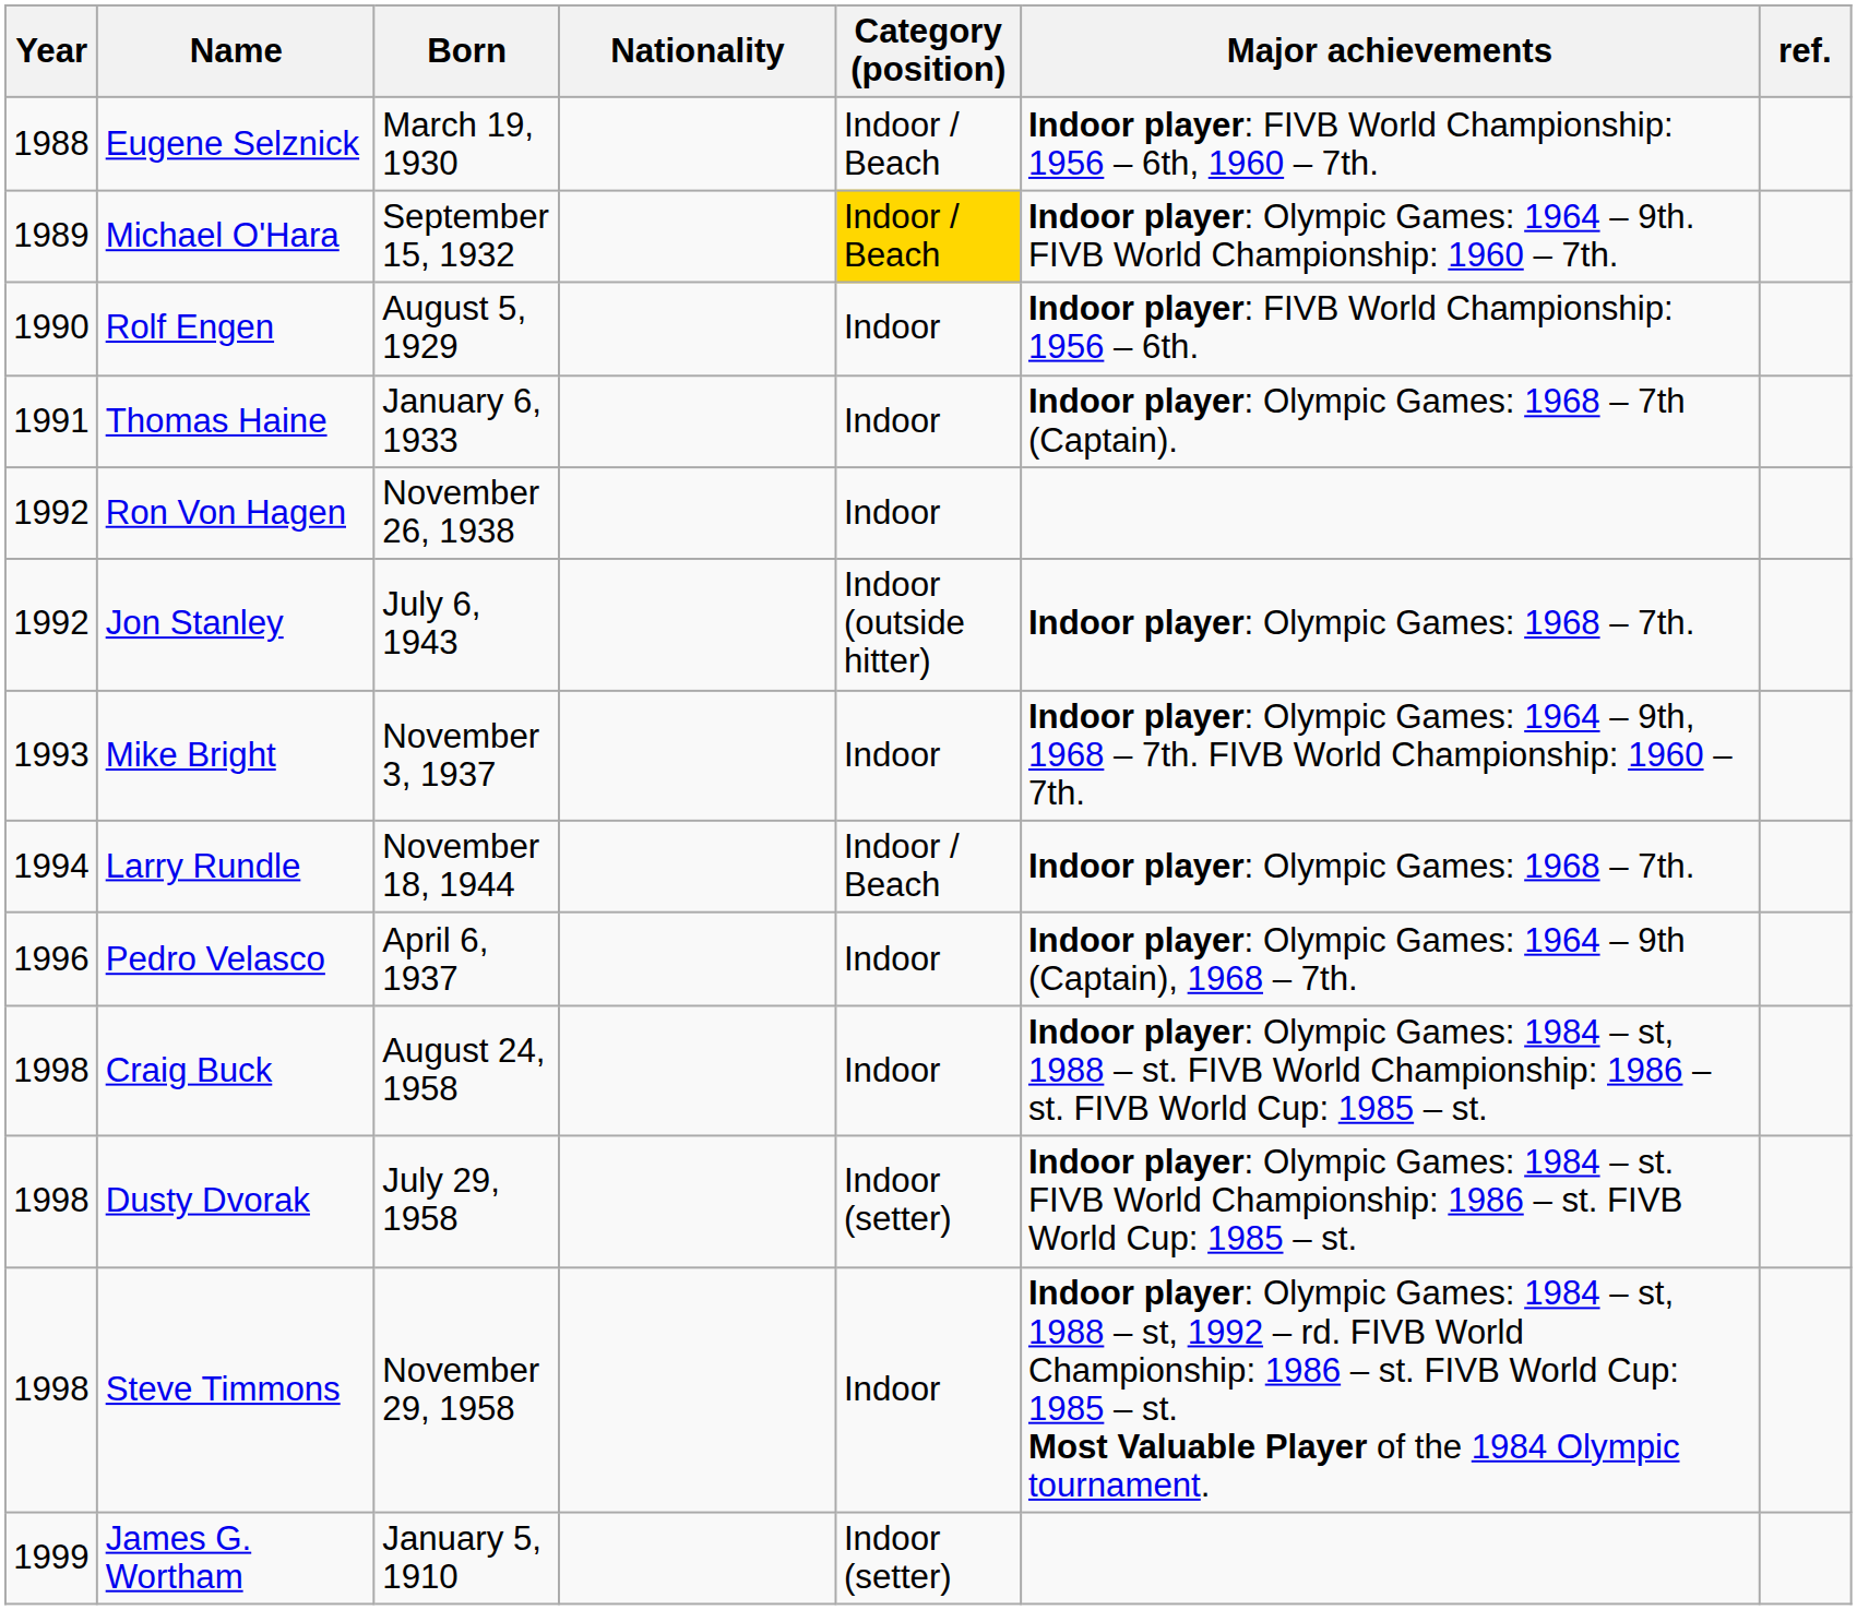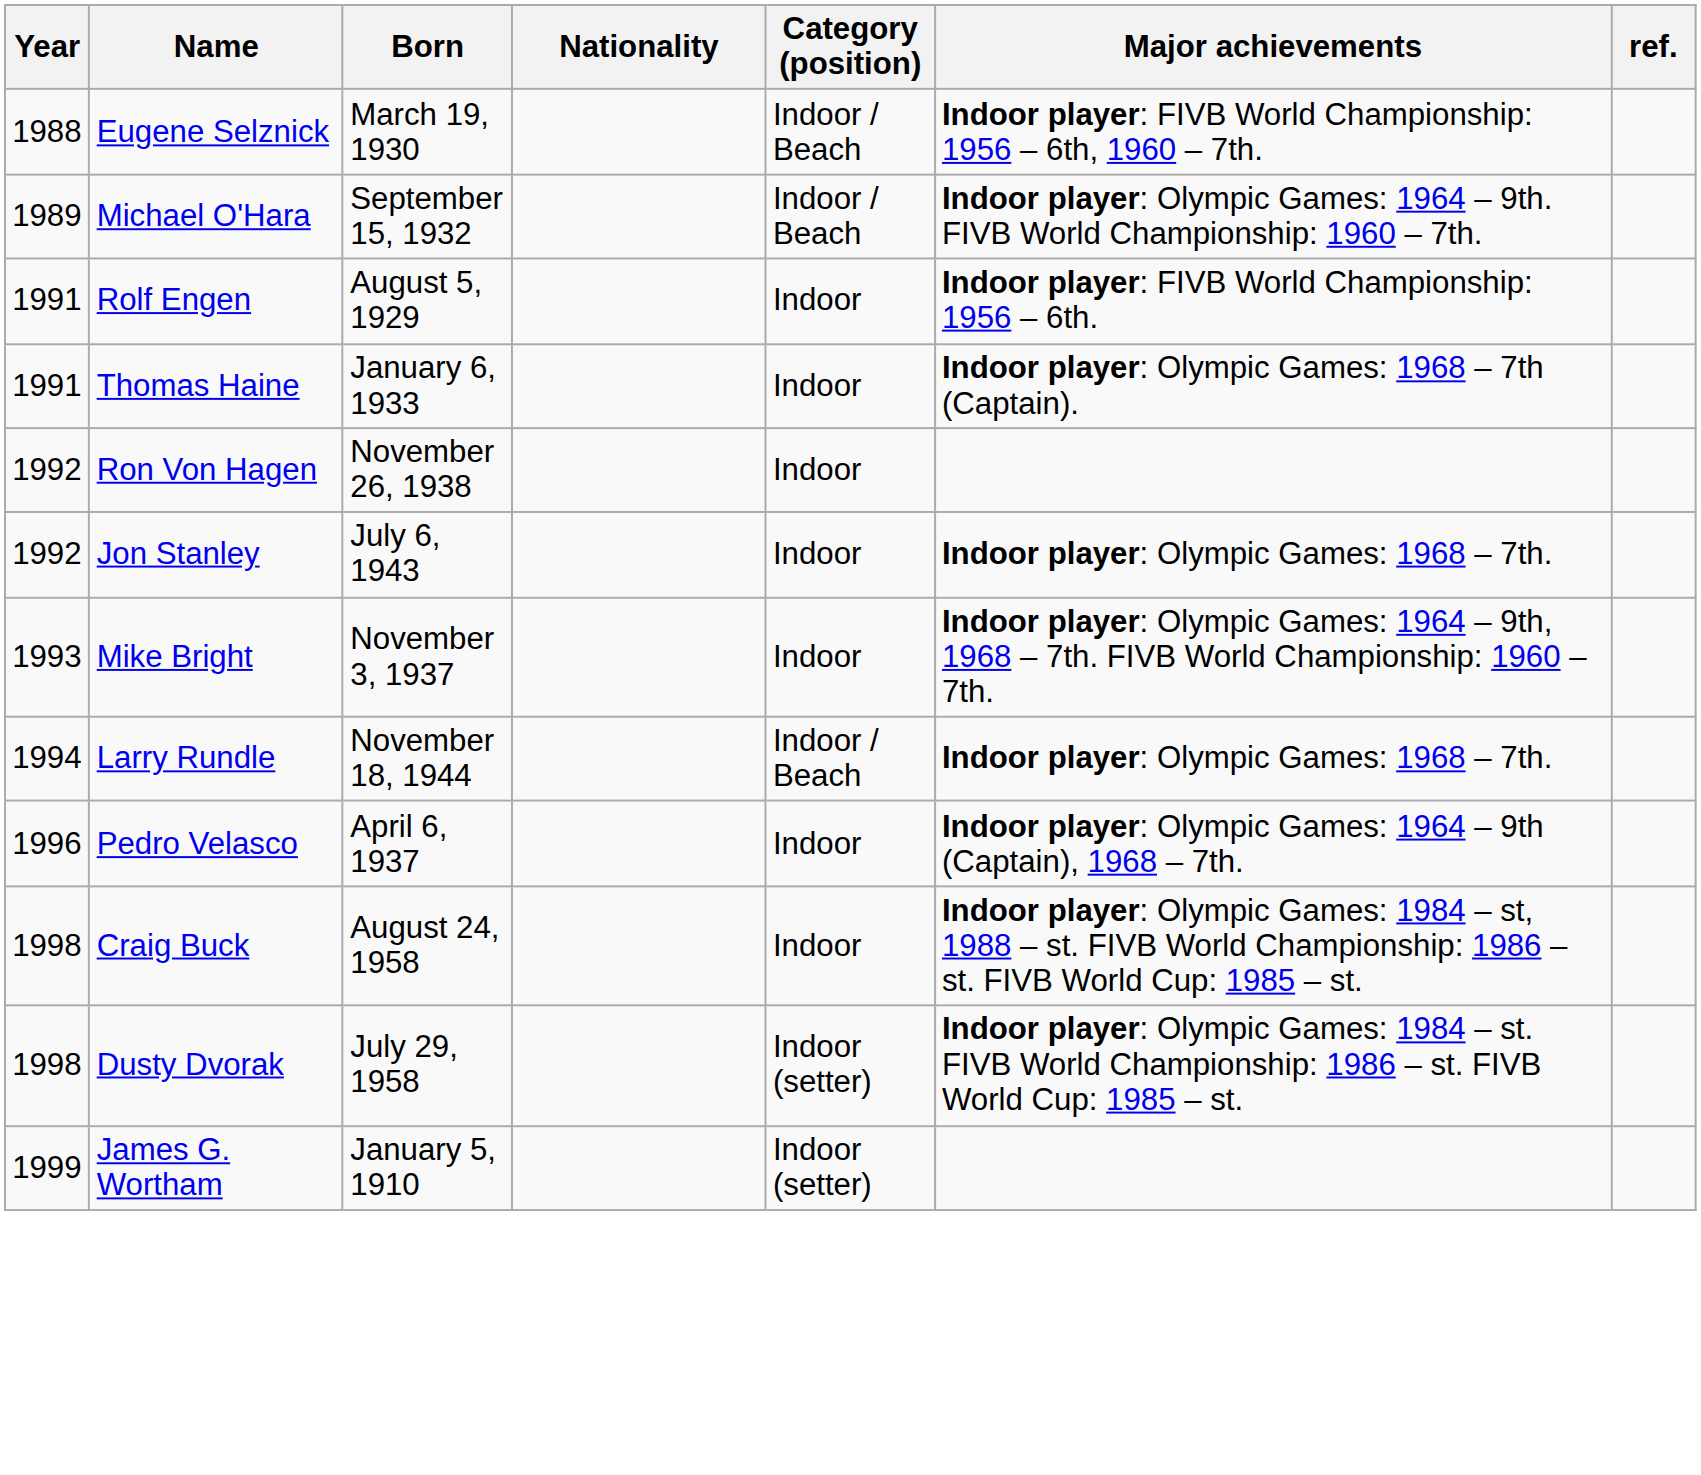Michael O'Hara | Category (position): gold background -> no background
Rolf Engen | Year: 1990 -> 1991
Jon Stanley | Category (position): Indoor (outside hitter) -> Indoor
- row: 1998 | Steve Timmons | November 29, 1958 | Indoor | Indoor player: Olympic Games: 1984 – st, 1988 – st, 1992 – rd. FIVB World Championship: 1986 – st. FIVB World Cup: 1985 – st. Most Valuable Player of the 1984 Olympic tournament.
